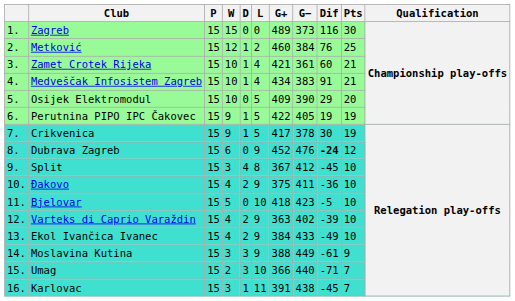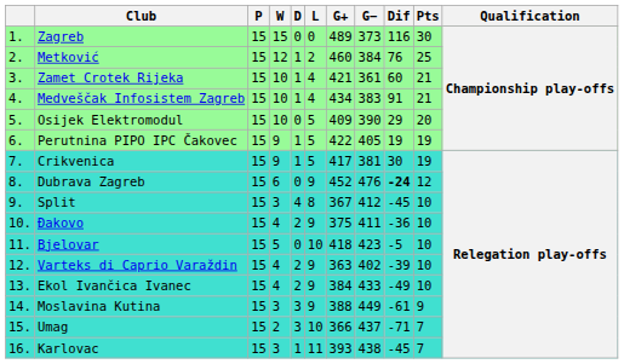Crikvenica | G−: 378 -> 381
Umag | G−: 440 -> 437
Karlovac | G+: 391 -> 393
